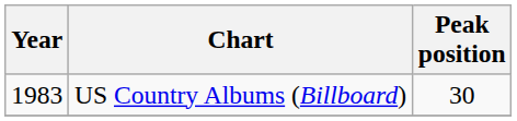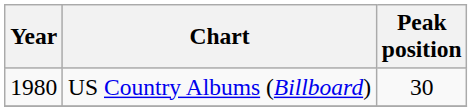US Country Albums (Billboard) | Year: 1983 -> 1980
